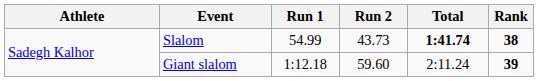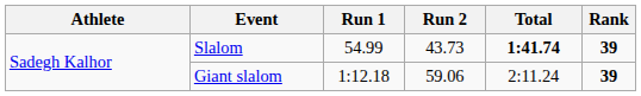Slalom | Rank: 38 -> 39
Giant slalom | Run 2: 59.60 -> 59.06
